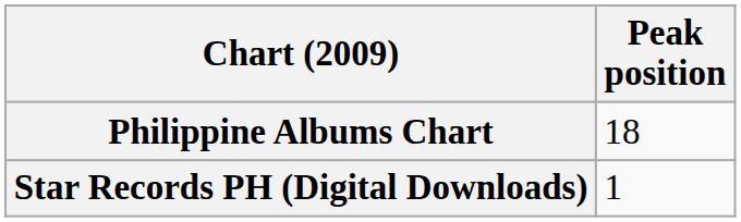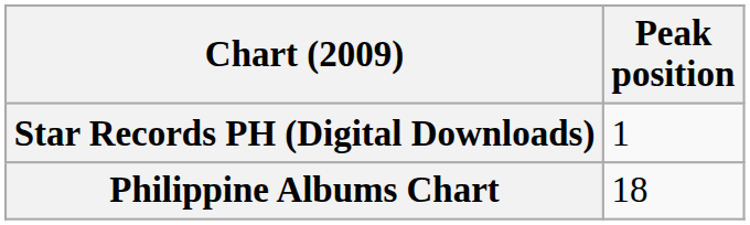rows swapped: Star Records PH (Digital Downloads) <-> Philippine Albums Chart
